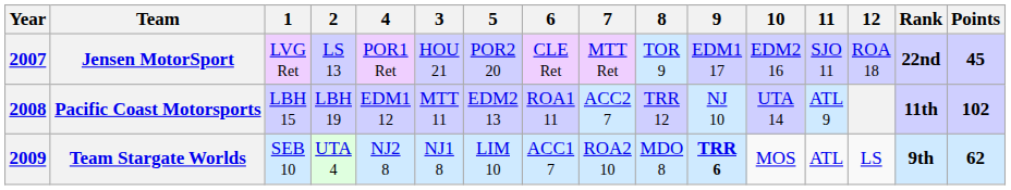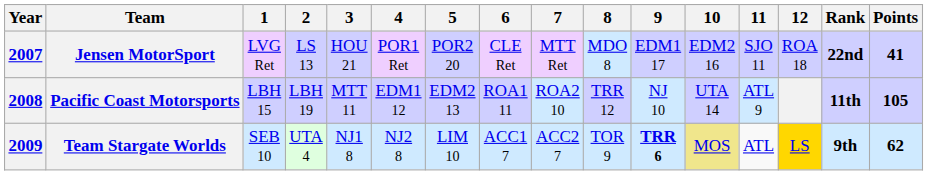columns swapped: 3 <-> 4
Jensen MotorSport | 8: TOR 9 -> MDO 8
Jensen MotorSport | Points: 45 -> 41
Pacific Coast Motorsports | 7: ACC2 7 -> ROA2 10
Pacific Coast Motorsports | Points: 102 -> 105
Team Stargate Worlds | 7: ROA2 10 -> ACC2 7
Team Stargate Worlds | 8: MDO 8 -> TOR 9
Team Stargate Worlds | 10: no background -> khaki background
Team Stargate Worlds | 12: no background -> gold background
